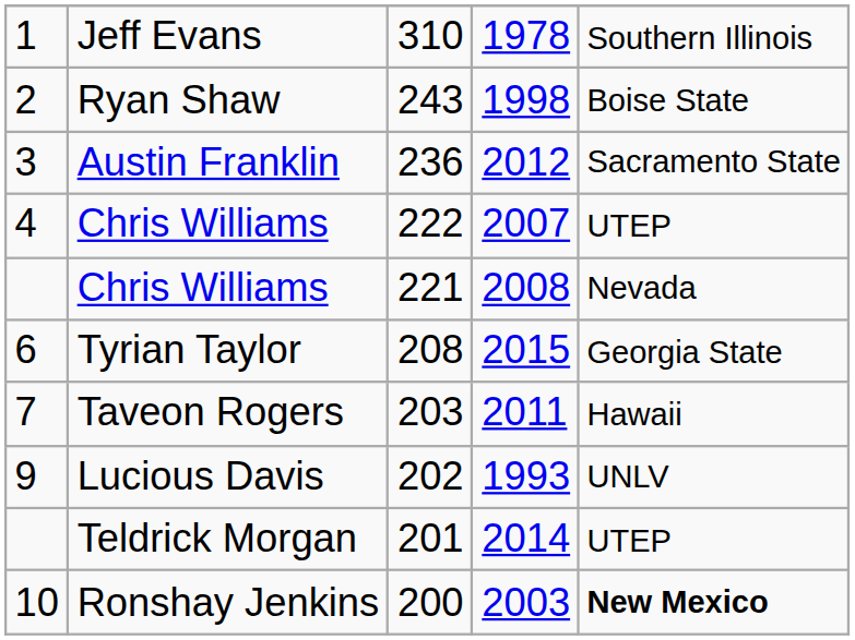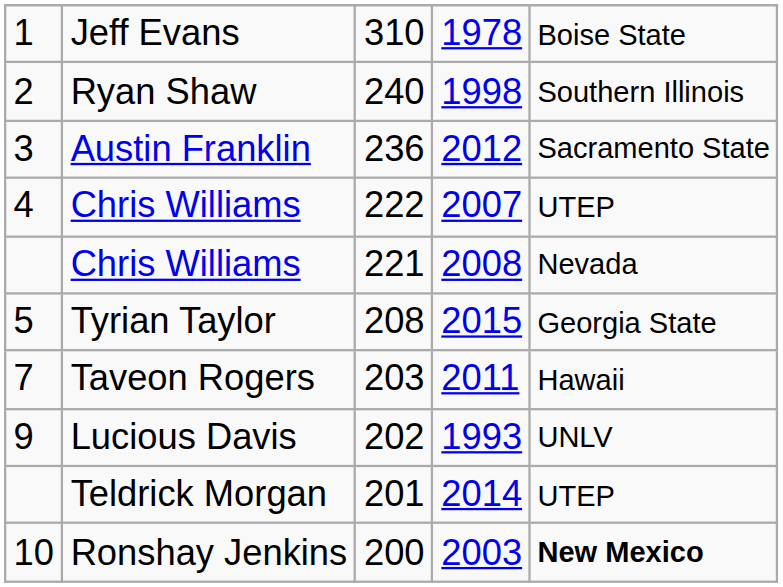Jeff Evans | column 5: Southern Illinois -> Boise State
Ryan Shaw | column 3: 243 -> 240
Ryan Shaw | column 5: Boise State -> Southern Illinois
Tyrian Taylor | column 1: 6 -> 5
